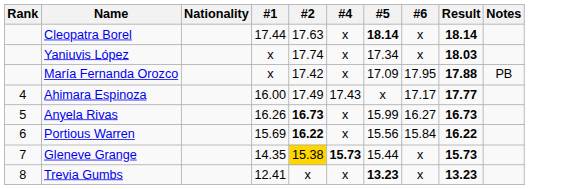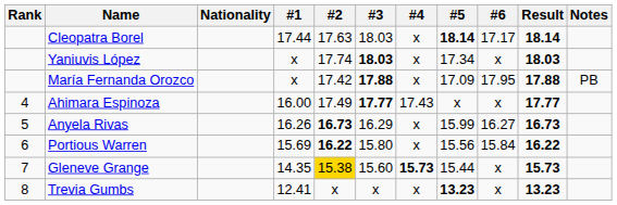+ column: #3 | 18.03 | 18.03 | 17.88 | 17.77 | 16.29 | 15.80 | 15.60 | x
Cleopatra Borel | #6: x -> 17.17
Ahimara Espinoza | #6: 17.17 -> x
